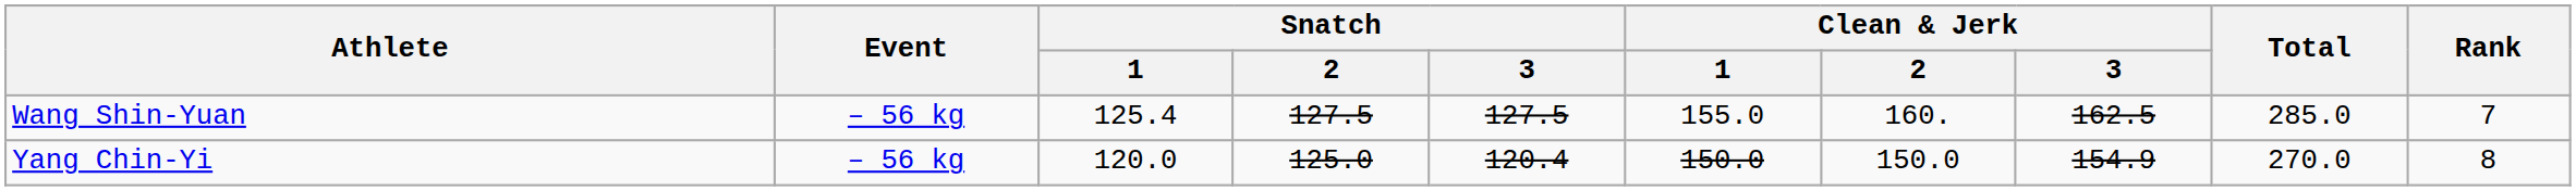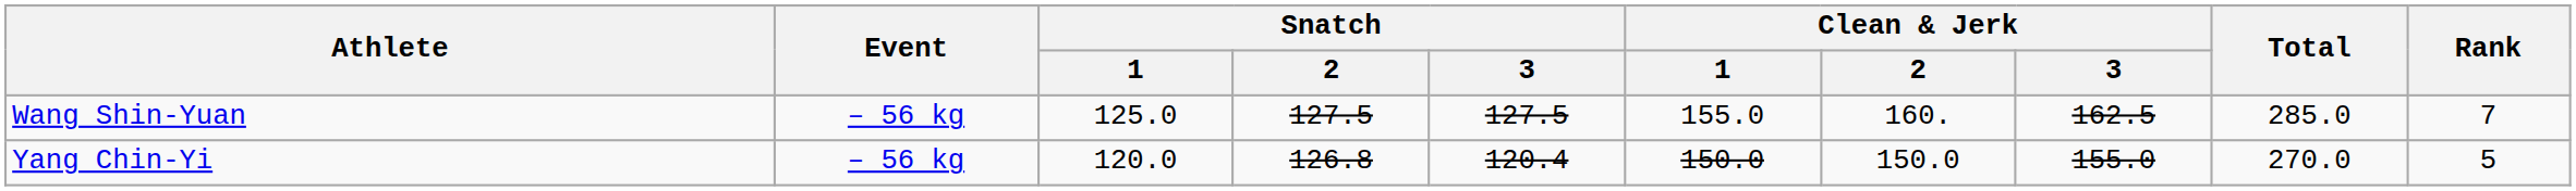Wang Shin-Yuan | Snatch / 1: 125.4 -> 125.0
Yang Chin-Yi | Snatch / 2: 125.0 -> 126.8
Yang Chin-Yi | Clean & Jerk / 3: 154.9 -> 155.0
Yang Chin-Yi | Rank: 8 -> 5
